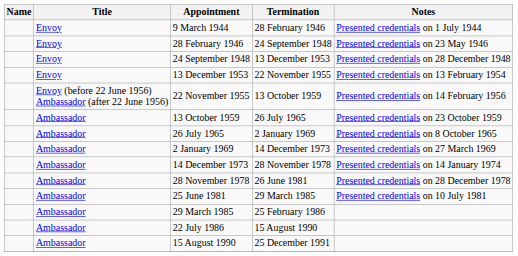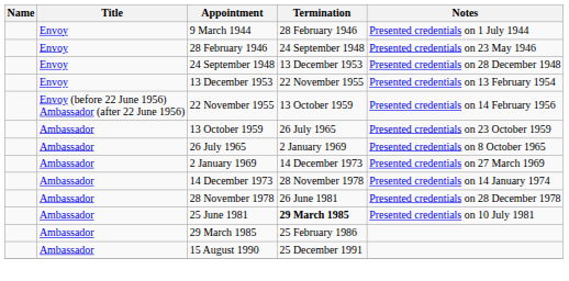25 June 1981 | Termination: normal -> bold
- row: Ambassador | 22 July 1986 | 15 August 1990
